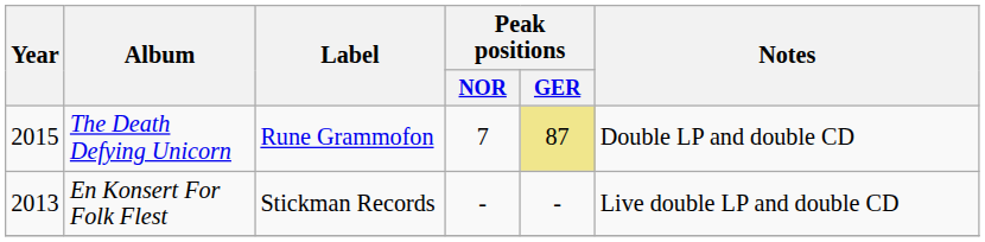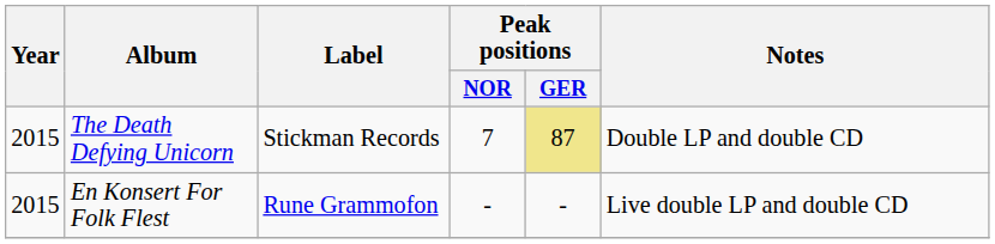The Death Defying Unicorn | Label: Rune Grammofon -> Stickman Records
En Konsert For Folk Flest | Year: 2013 -> 2015
En Konsert For Folk Flest | Label: Stickman Records -> Rune Grammofon
